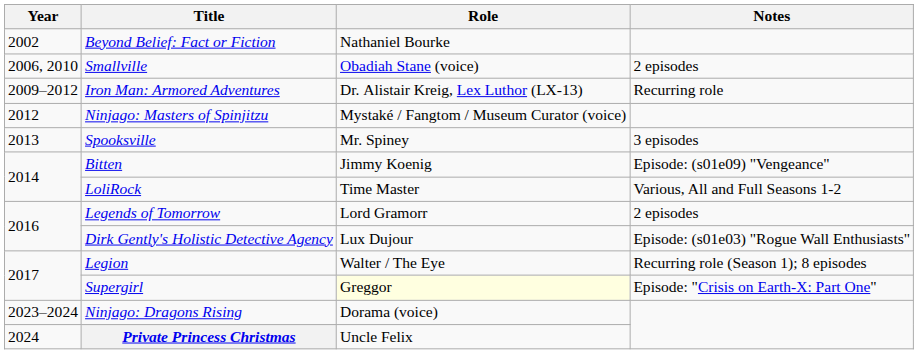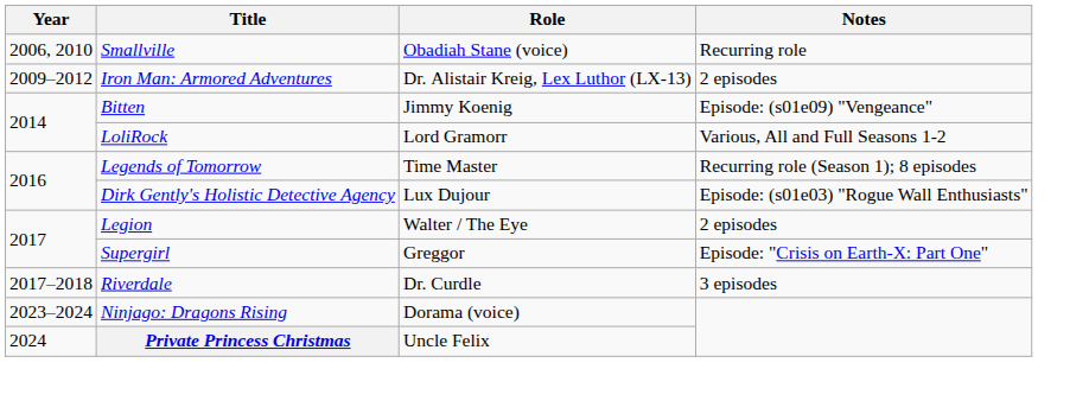- row: 2002 | Beyond Belief: Fact or Fiction | Nathaniel Bourke
Smallville | Notes: 2 episodes -> Recurring role
Iron Man: Armored Adventures | Notes: Recurring role -> 2 episodes
- row: 2012 | Ninjago: Masters of Spinjitzu | Mystaké / Fangtom / Museum Curator (voice)
- row: 2013 | Spooksville | Mr. Spiney | 3 episodes
LoliRock | Role: Time Master -> Lord Gramorr
Legends of Tomorrow | Role: Lord Gramorr -> Time Master
Legends of Tomorrow | Notes: 2 episodes -> Recurring role (Season 1); 8 episodes
Legion | Notes: Recurring role (Season 1); 8 episodes -> 2 episodes
Supergirl | Role: lightyellow background -> no background
+ row: 2017–2018 | Riverdale | Dr. Curdle | 3 episodes
